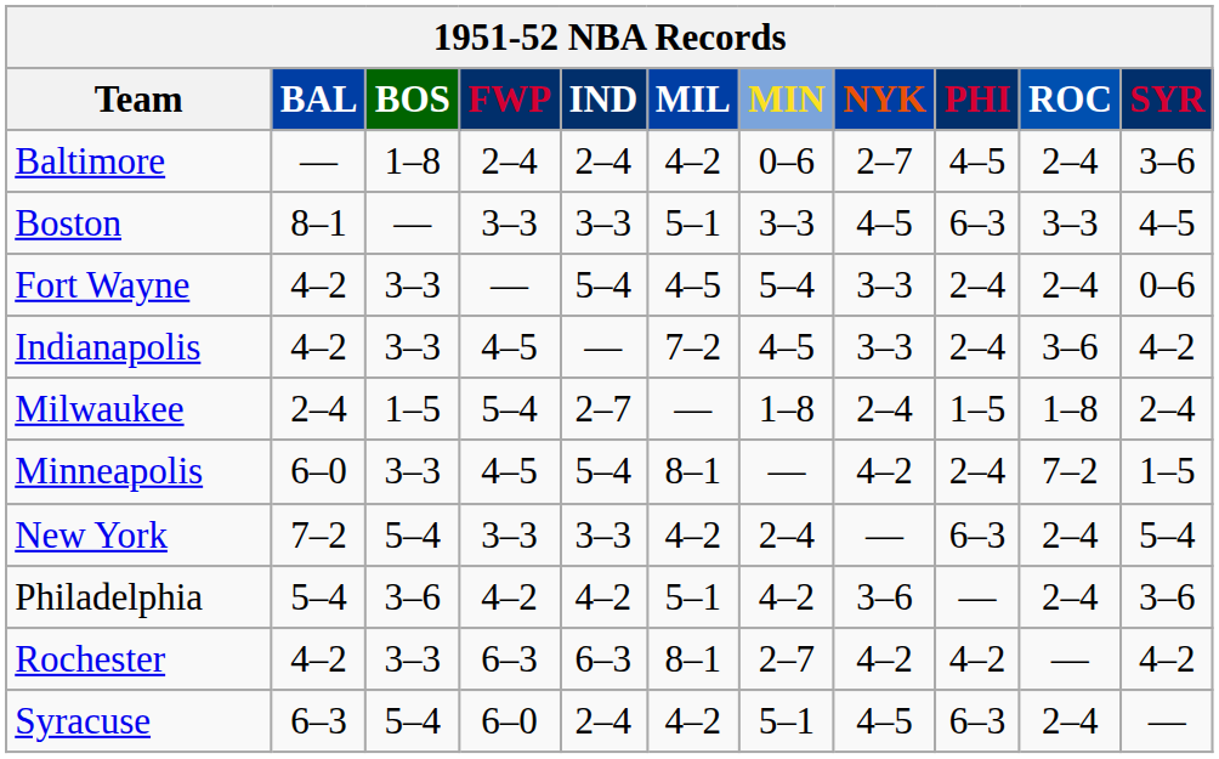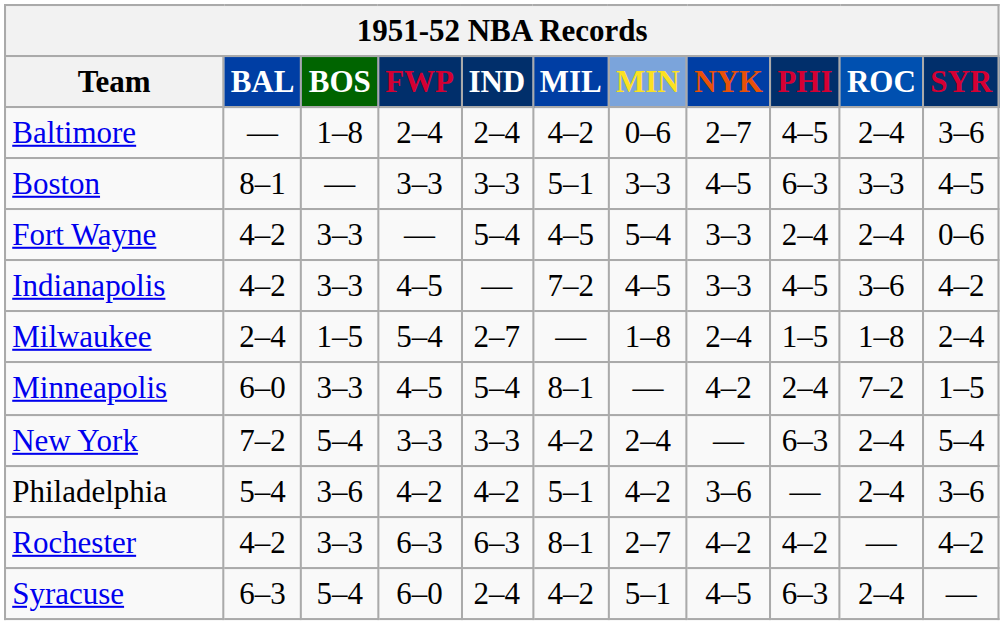Indianapolis | PHI: 2–4 -> 4–5
